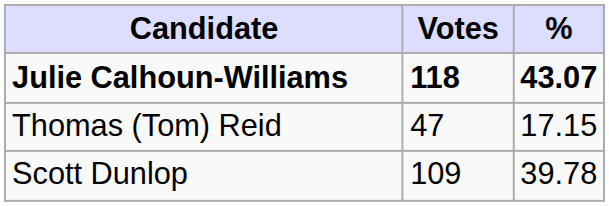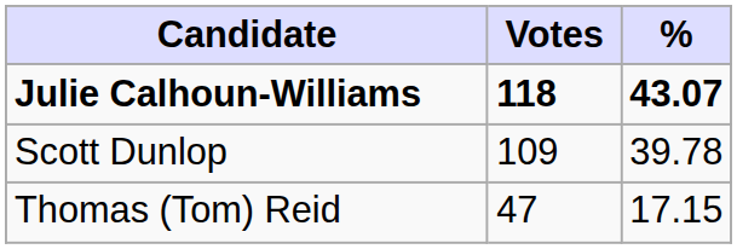rows swapped: Scott Dunlop <-> Thomas (Tom) Reid
